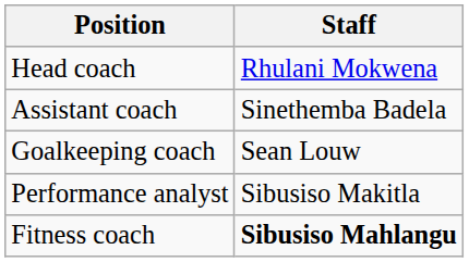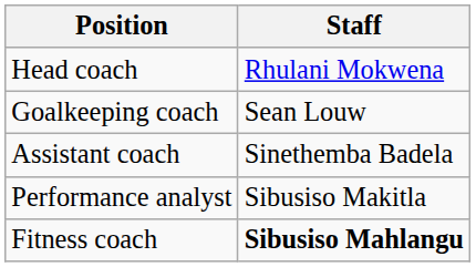rows swapped: Assistant coach <-> Goalkeeping coach
